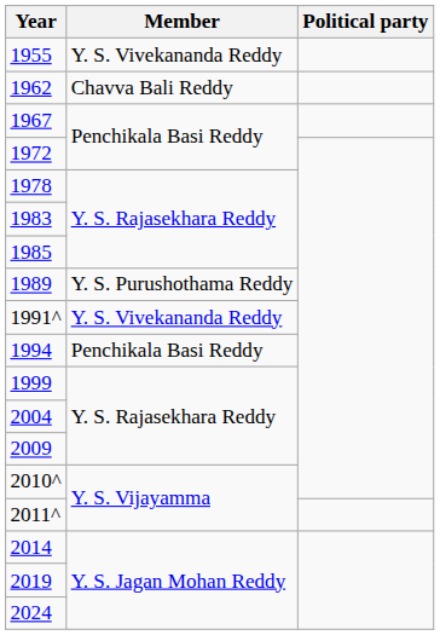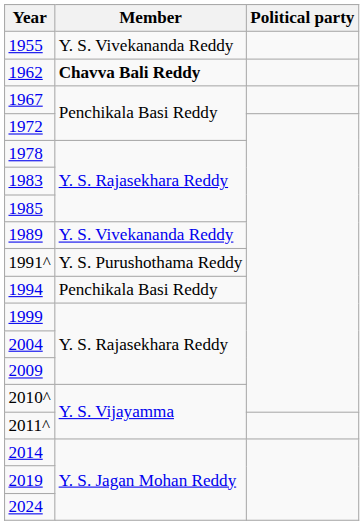1962 | Member: normal -> bold
1989 | Member: Y. S. Purushothama Reddy -> Y. S. Vivekananda Reddy
1991^ | Member: Y. S. Vivekananda Reddy -> Y. S. Purushothama Reddy
